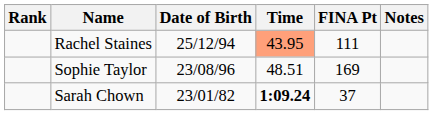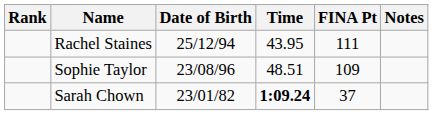Rachel Staines | Time: lightsalmon background -> no background
Sophie Taylor | FINA Pt: 169 -> 109
